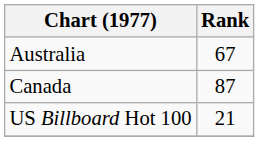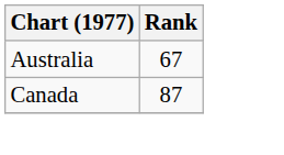- row: US Billboard Hot 100 | 21
